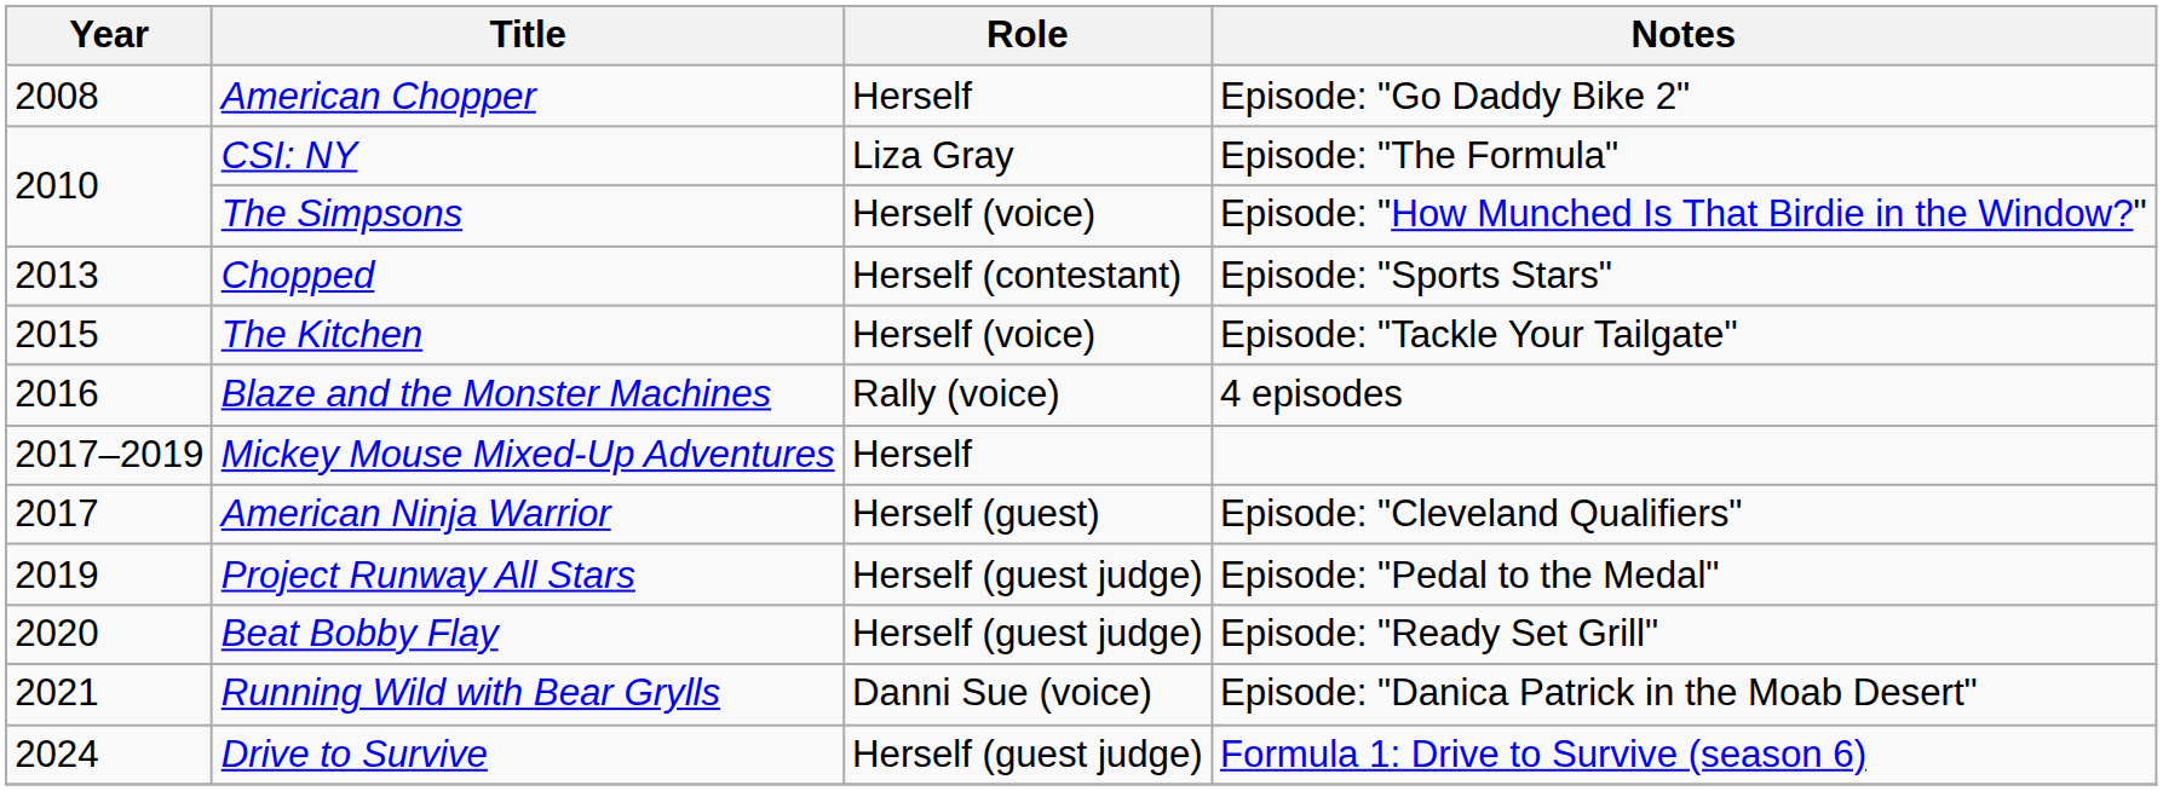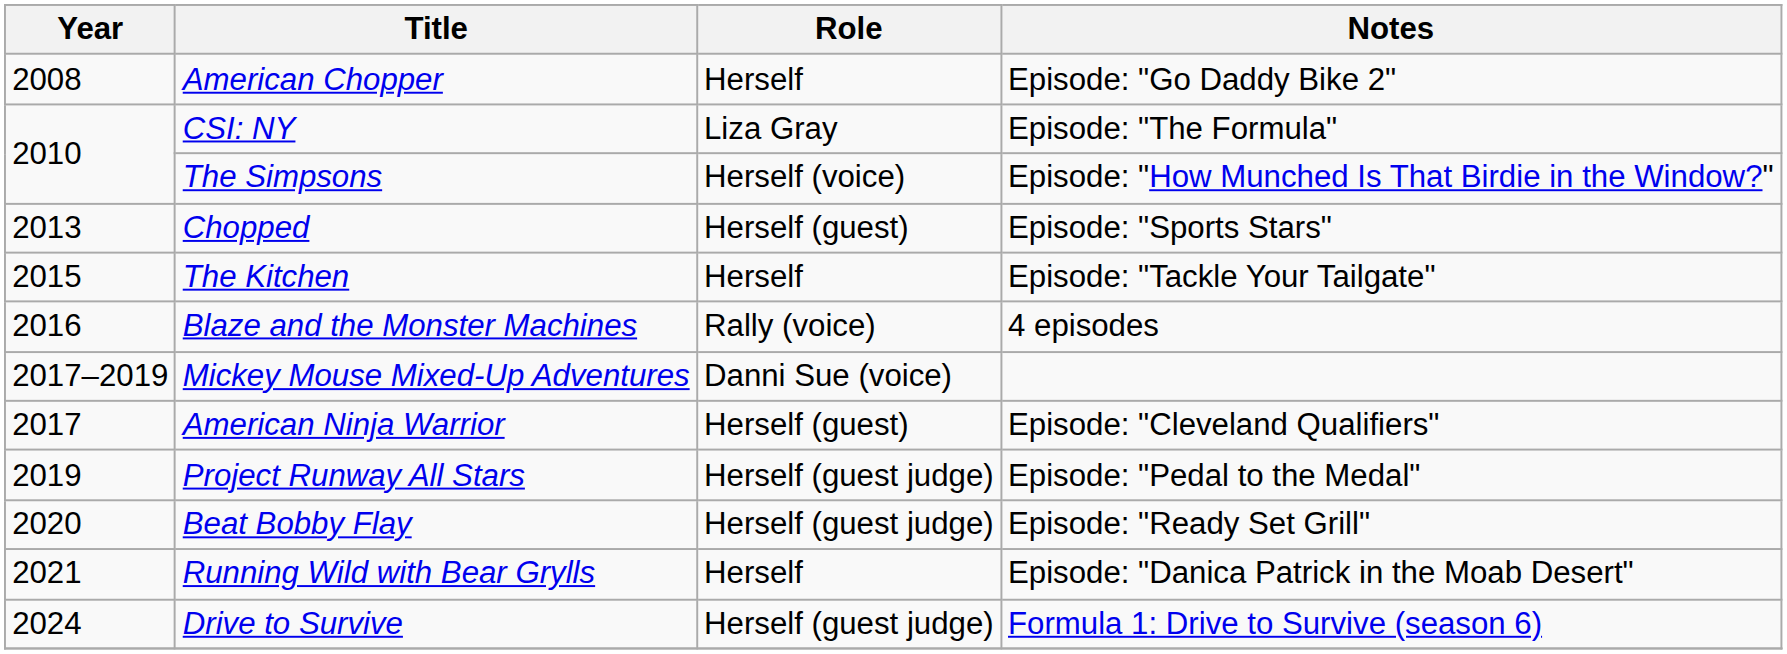Chopped | Role: Herself (contestant) -> Herself (guest)
The Kitchen | Role: Herself (voice) -> Herself
Mickey Mouse Mixed-Up Adventures | Role: Herself -> Danni Sue (voice)
Running Wild with Bear Grylls | Role: Danni Sue (voice) -> Herself
